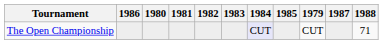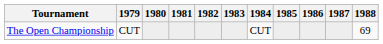columns swapped: 1979 <-> 1986
The Open Championship | 1984: lavender background -> no background
The Open Championship | 1988: 71 -> 69
